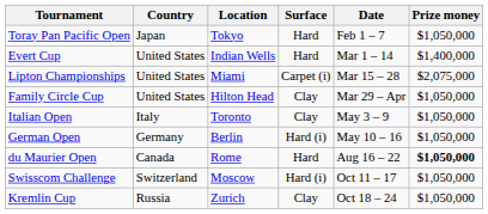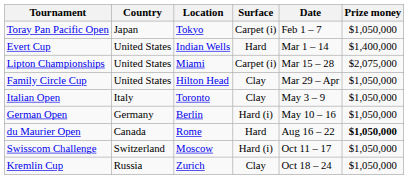Toray Pan Pacific Open | Surface: Hard -> Carpet (i)
